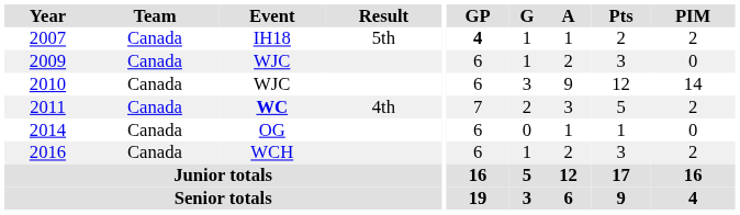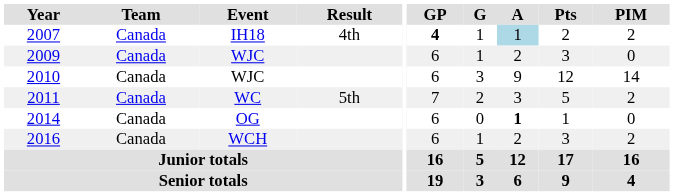2007 | Result: 5th -> 4th
2007 | A: no background -> lightblue background
2011 | Event: bold -> normal
2011 | Result: 4th -> 5th
2014 | A: normal -> bold
